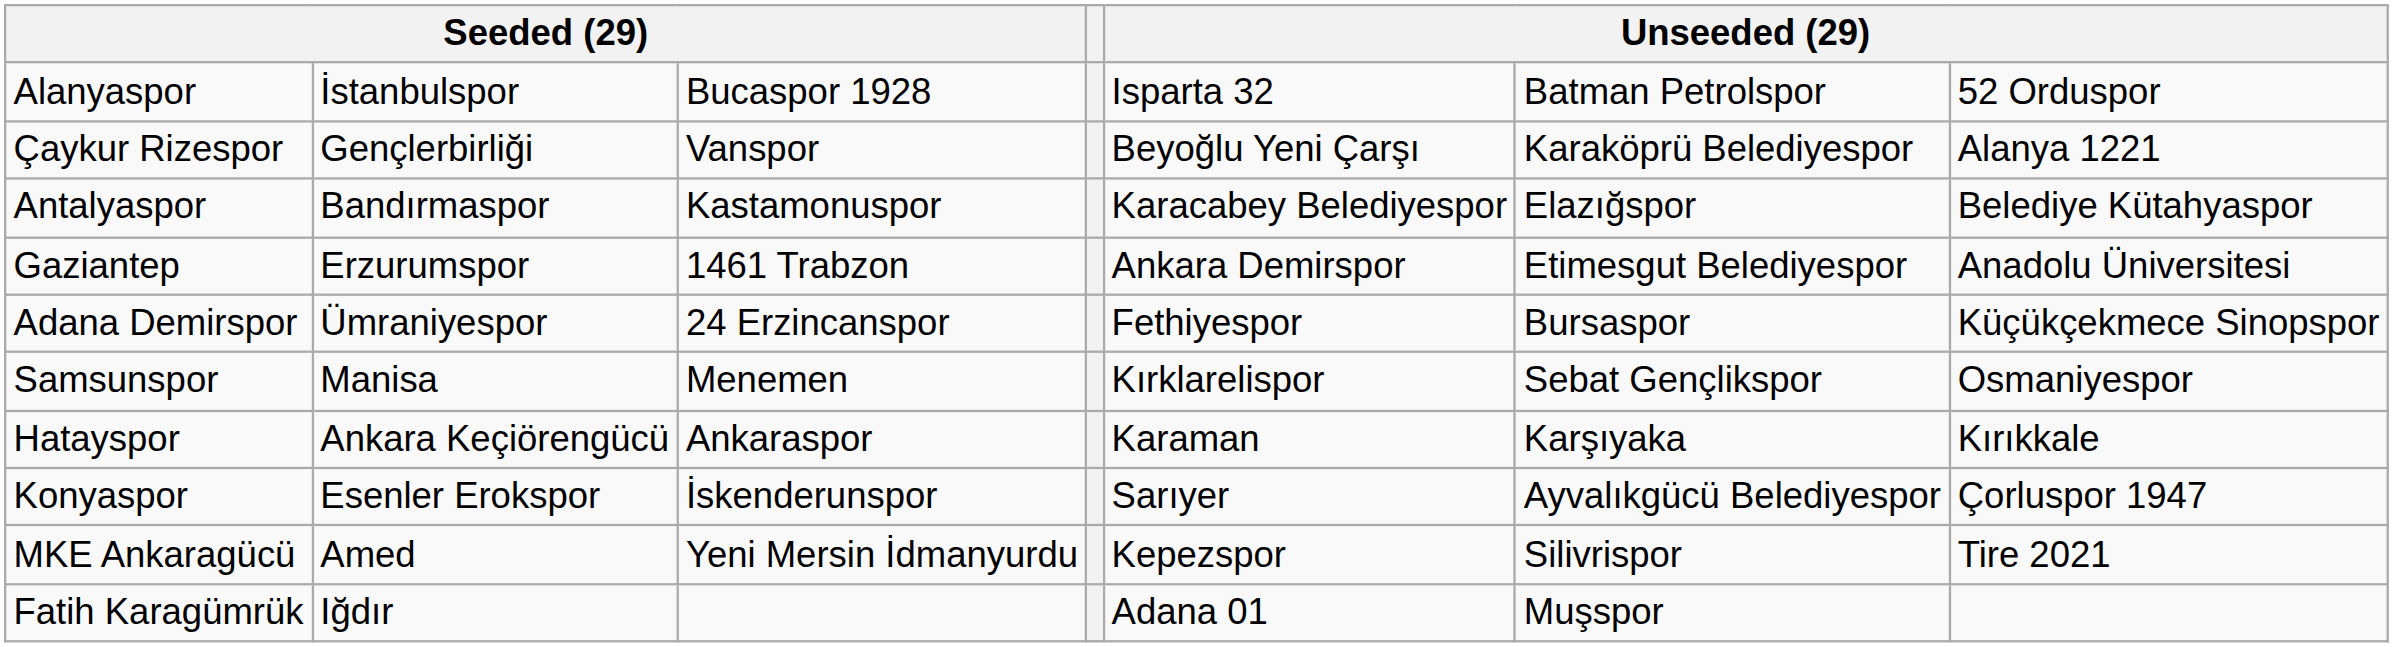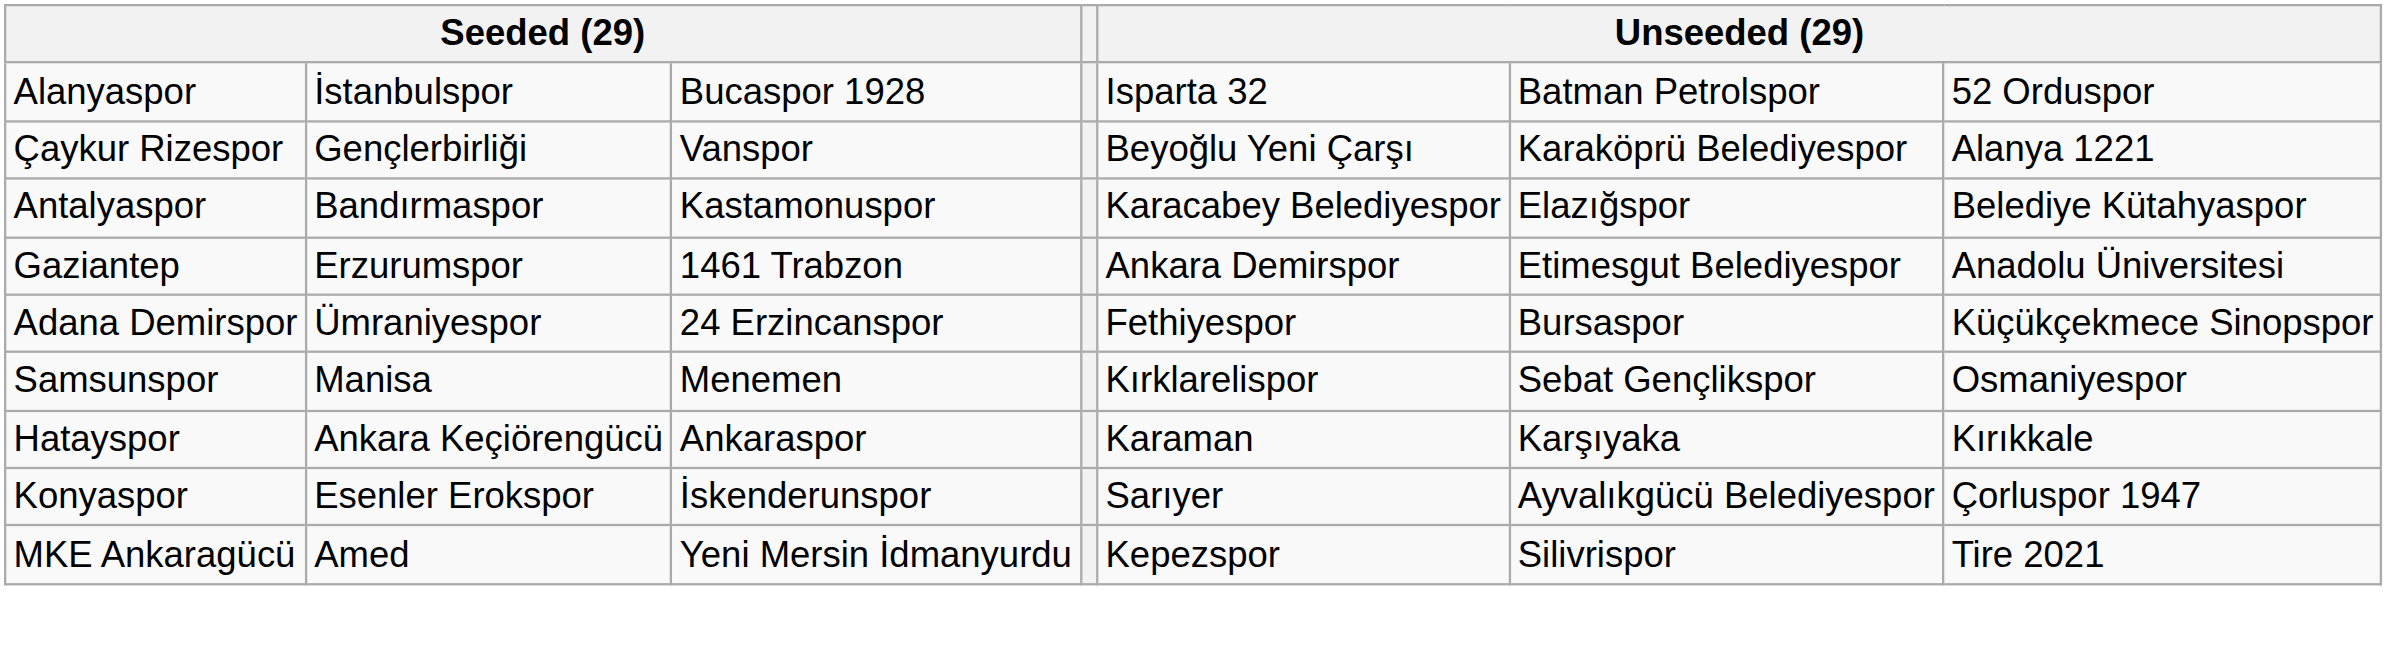- row: Fatih Karagümrük | Iğdır | Adana 01 | Muşspor
